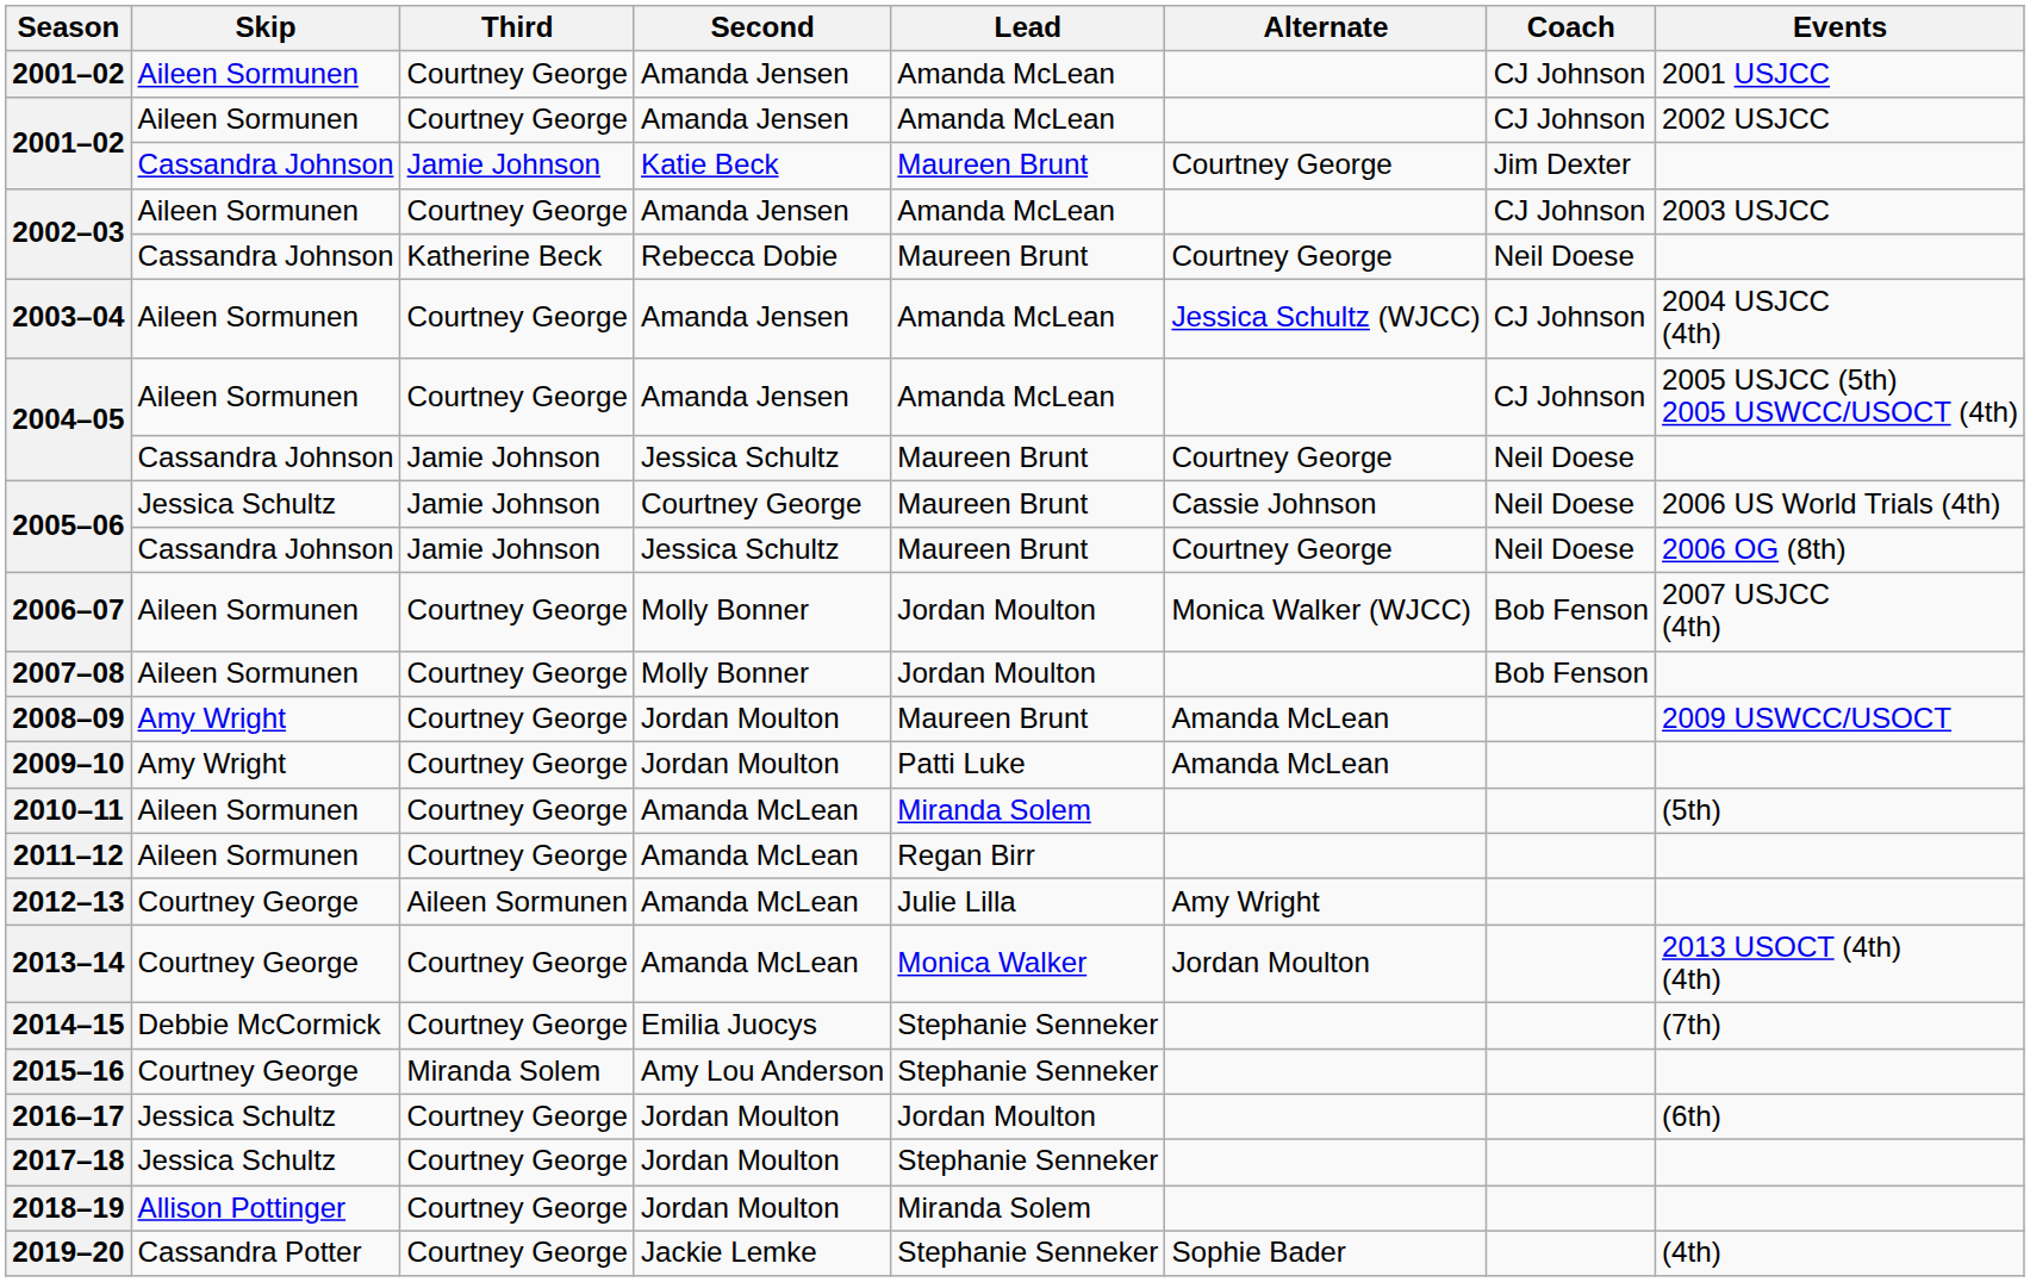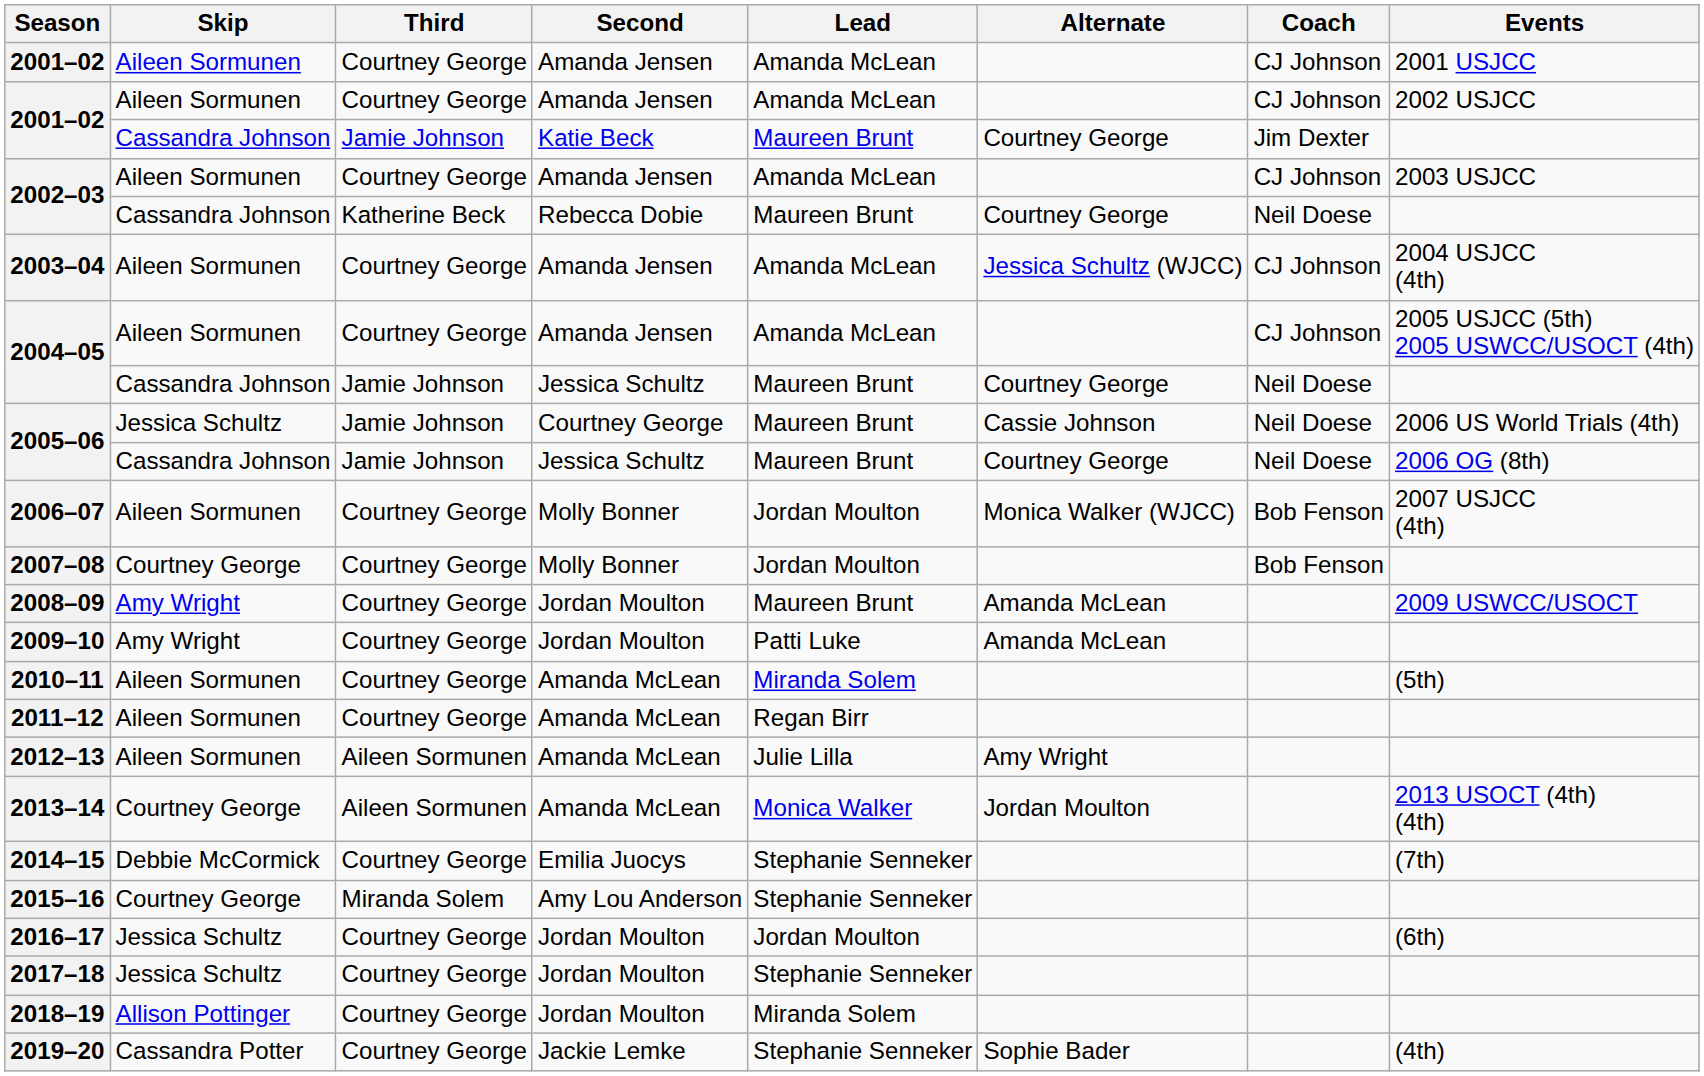2007–08 | Skip: Aileen Sormunen -> Courtney George
2012–13 | Skip: Courtney George -> Aileen Sormunen
2013–14 | Third: Courtney George -> Aileen Sormunen
